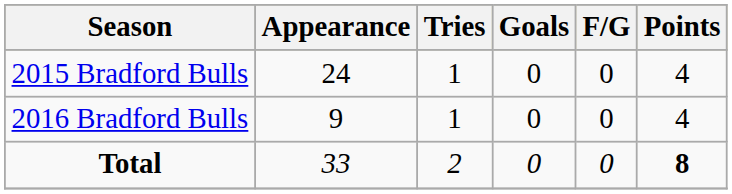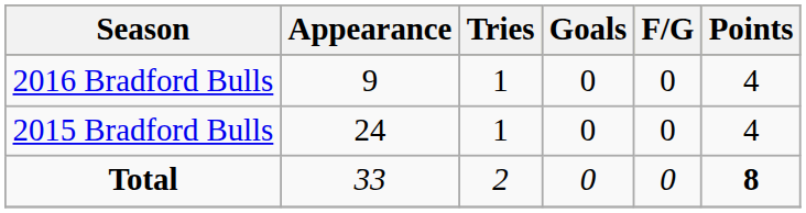rows swapped: 2015 Bradford Bulls <-> 2016 Bradford Bulls
